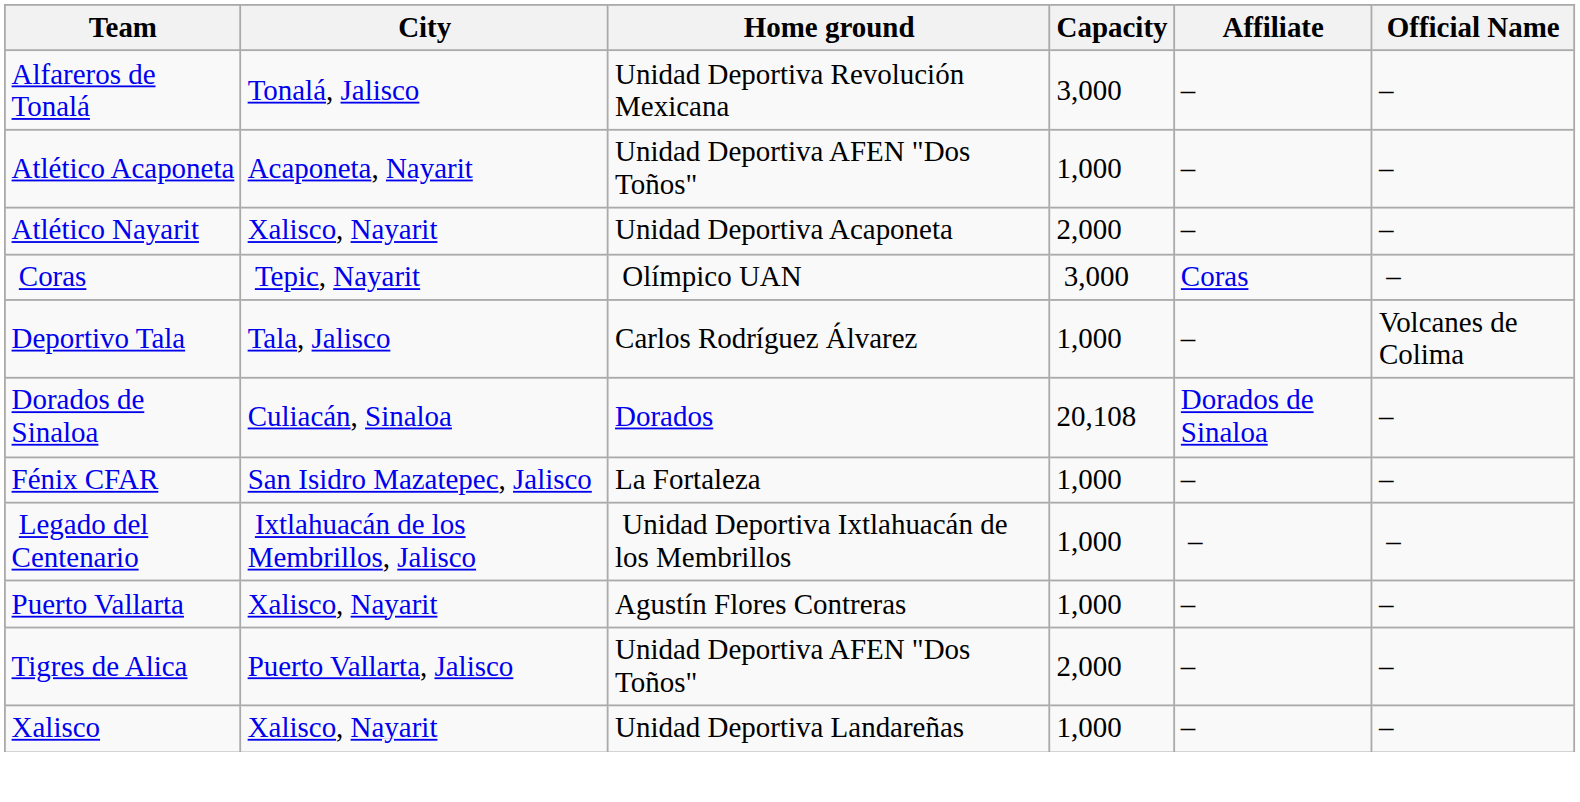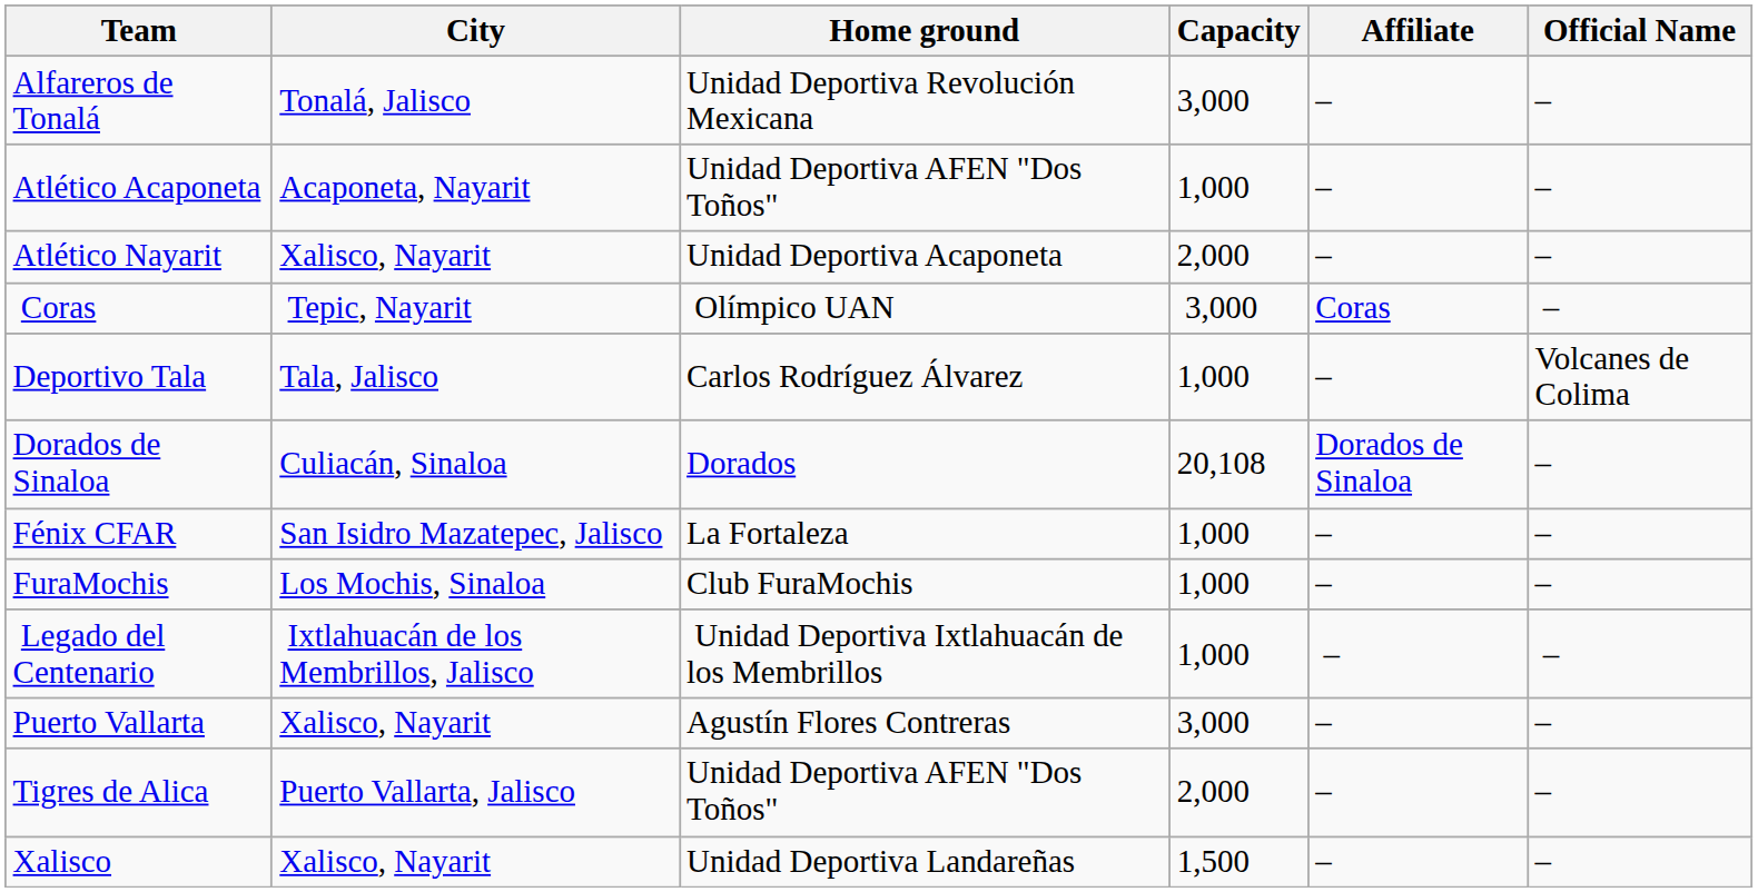+ row: FuraMochis | Los Mochis, Sinaloa | Club FuraMochis | 1,000 | – | –
Puerto Vallarta | Capacity: 1,000 -> 3,000
Xalisco | Capacity: 1,000 -> 1,500
